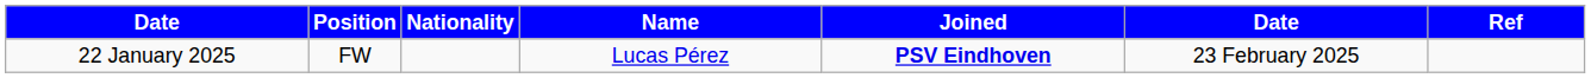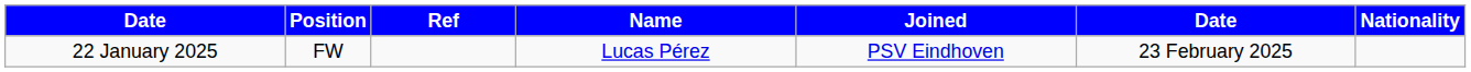columns swapped: Nationality <-> Ref
22 January 2025 | Joined: bold -> normal
